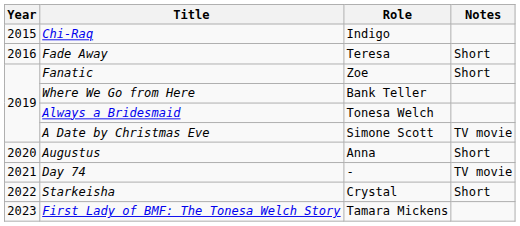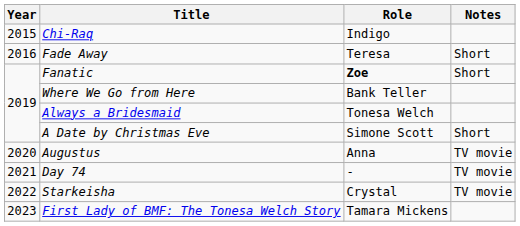Fanatic | Role: normal -> bold
A Date by Christmas Eve | Notes: TV movie -> Short
Augustus | Notes: Short -> TV movie
Starkeisha | Notes: Short -> TV movie
